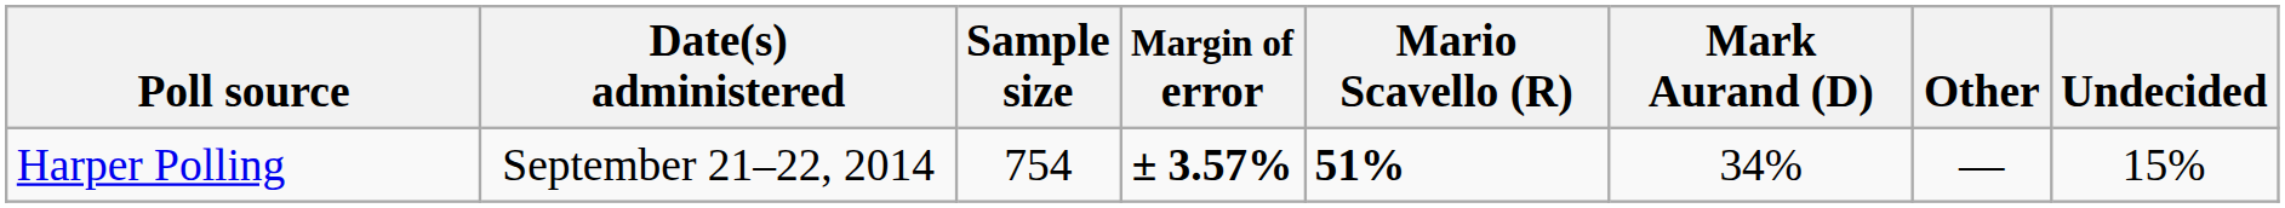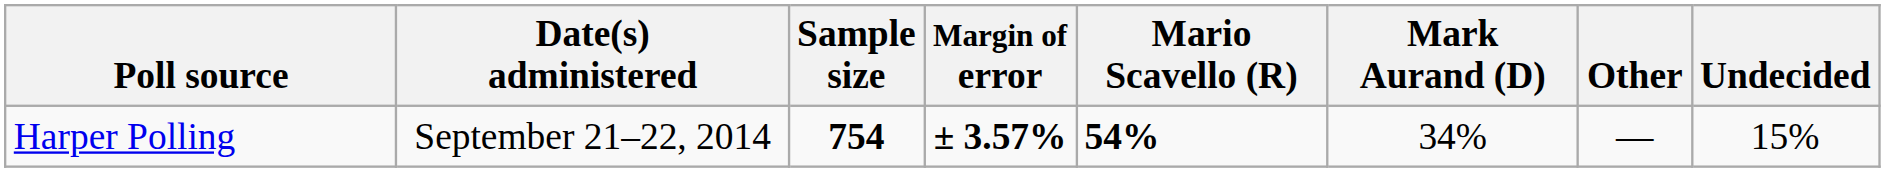Harper Polling | Sample size: normal -> bold
Harper Polling | Mario Scavello (R): 51% -> 54%
